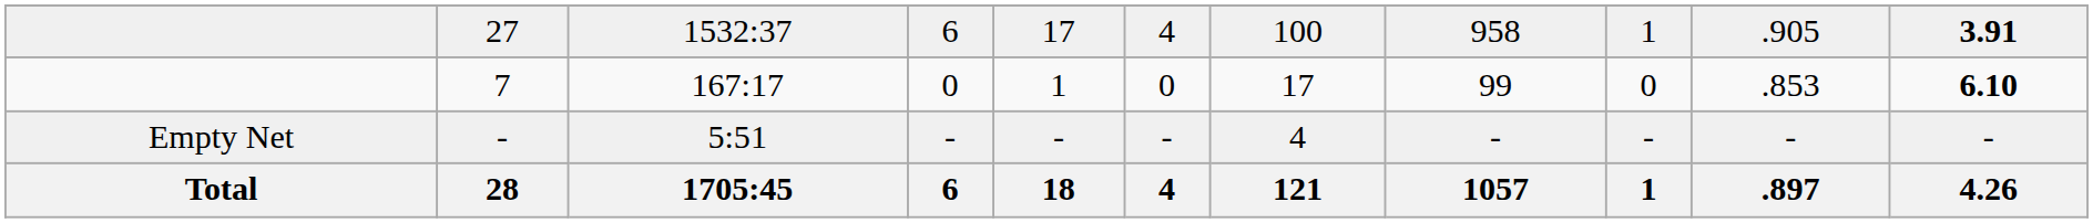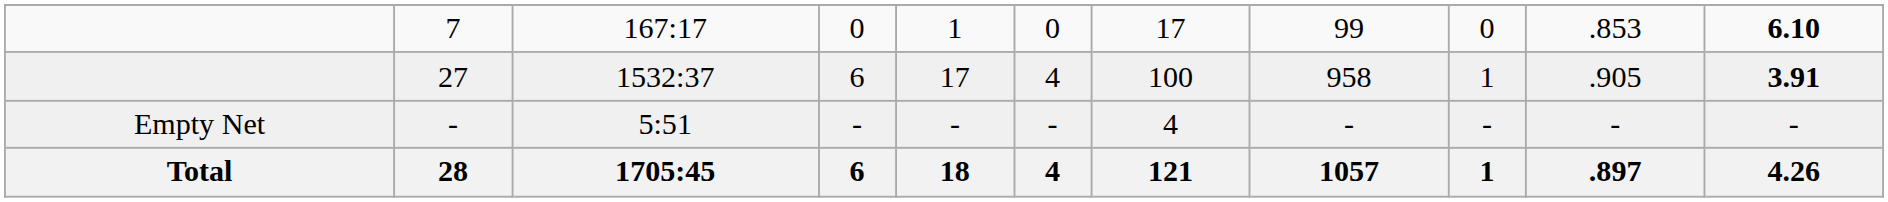rows swapped: 27 <-> 7
